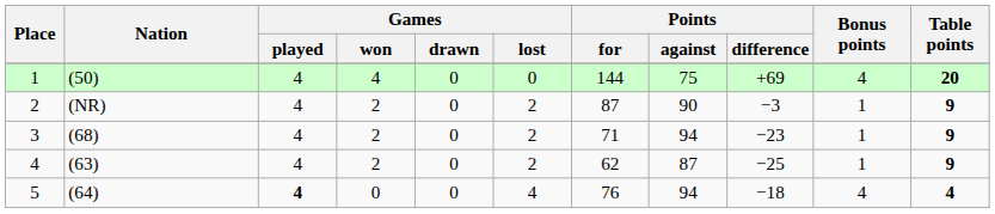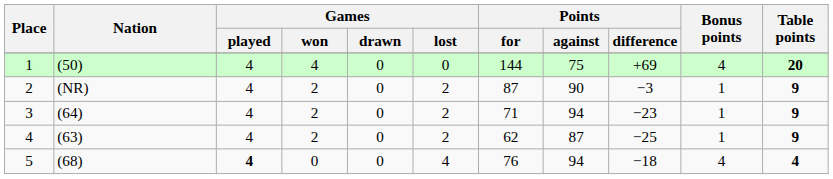3 | Nation: (68) -> (64)
5 | Nation: (64) -> (68)
